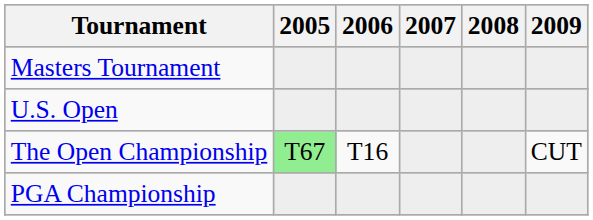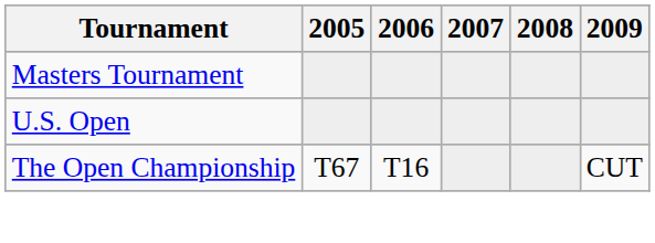The Open Championship | 2005: lightgreen background -> no background
- row: PGA Championship
